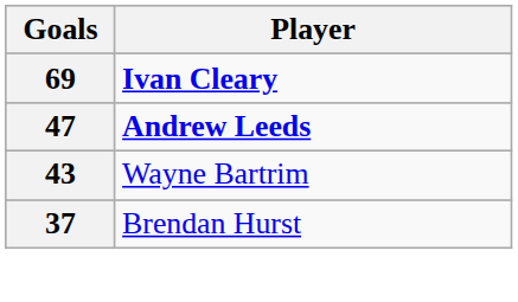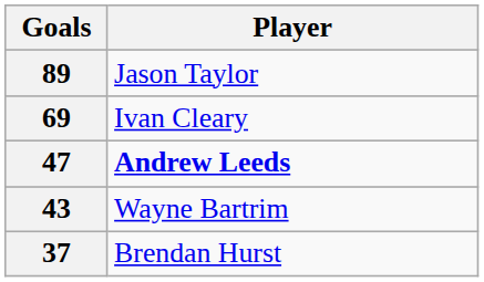+ row: 89 | Jason Taylor
69 | Player: bold -> normal
